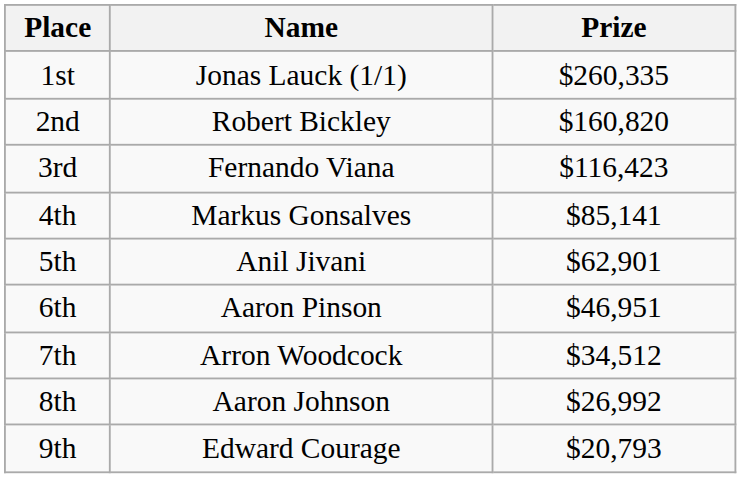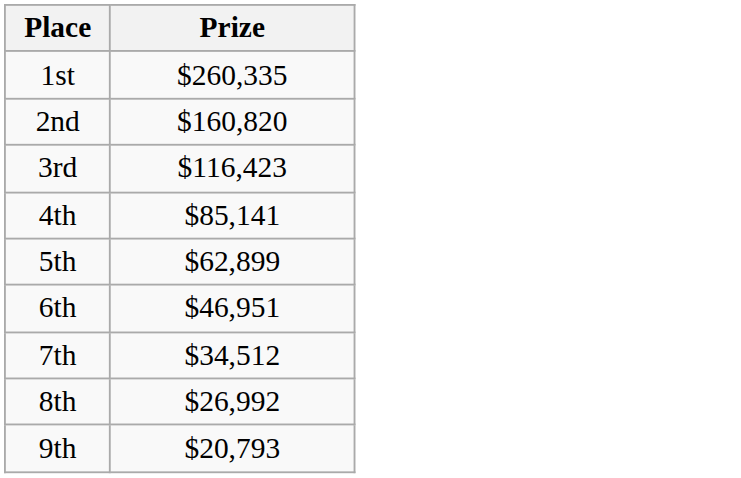- column: Name | Jonas Lauck (1/1) | Robert Bickley | Fernando Viana | Markus Gonsalves | Anil Jivani | Aaron Pinson | Arron Woodcock | Aaron Johnson | Edward Courage
5th | Prize: $62,901 -> $62,899
